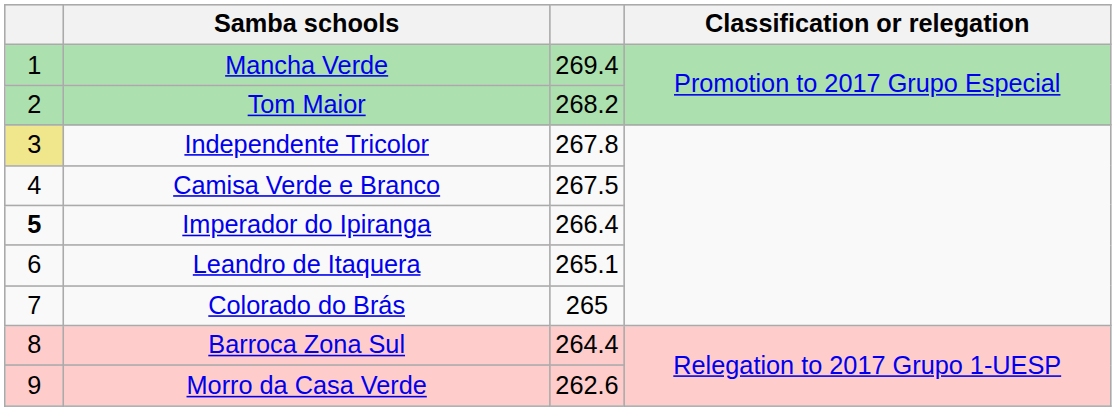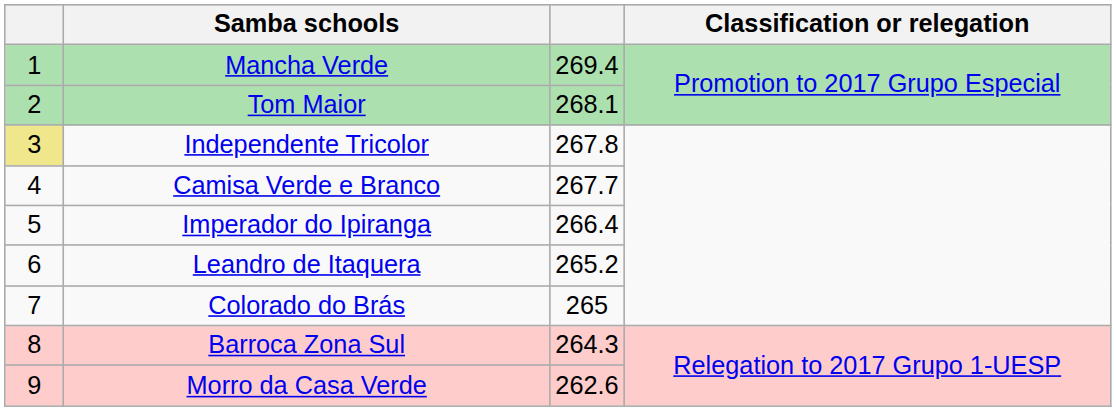Tom Maior | column 3: 268.2 -> 268.1
Camisa Verde e Branco | column 3: 267.5 -> 267.7
Imperador do Ipiranga | column 1: bold -> normal
Leandro de Itaquera | column 3: 265.1 -> 265.2
Barroca Zona Sul | column 3: 264.4 -> 264.3
